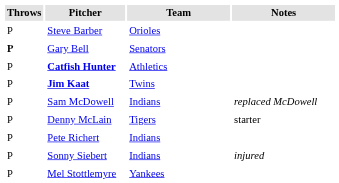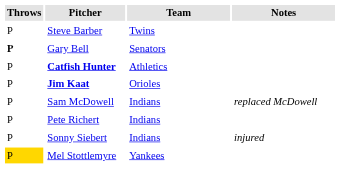Steve Barber | Team: Orioles -> Twins
Jim Kaat | Team: Twins -> Orioles
- row: P | Denny McLain | Tigers | starter
Mel Stottlemyre | Throws: no background -> gold background
